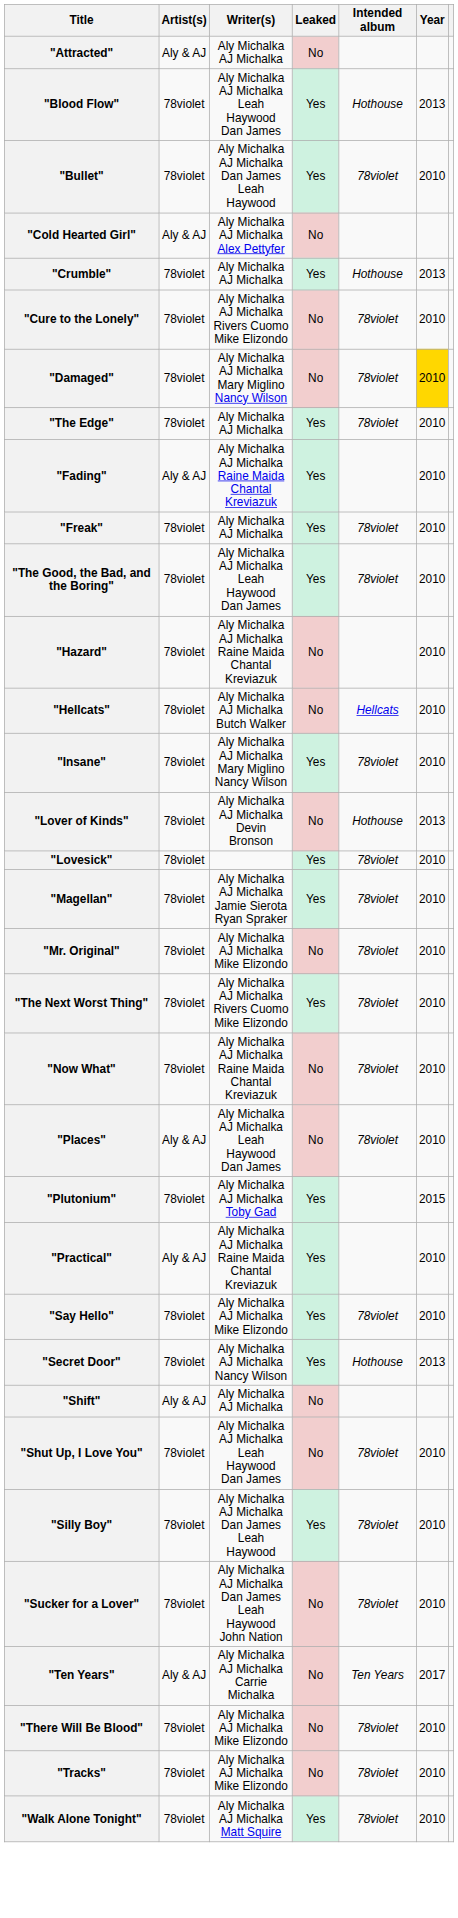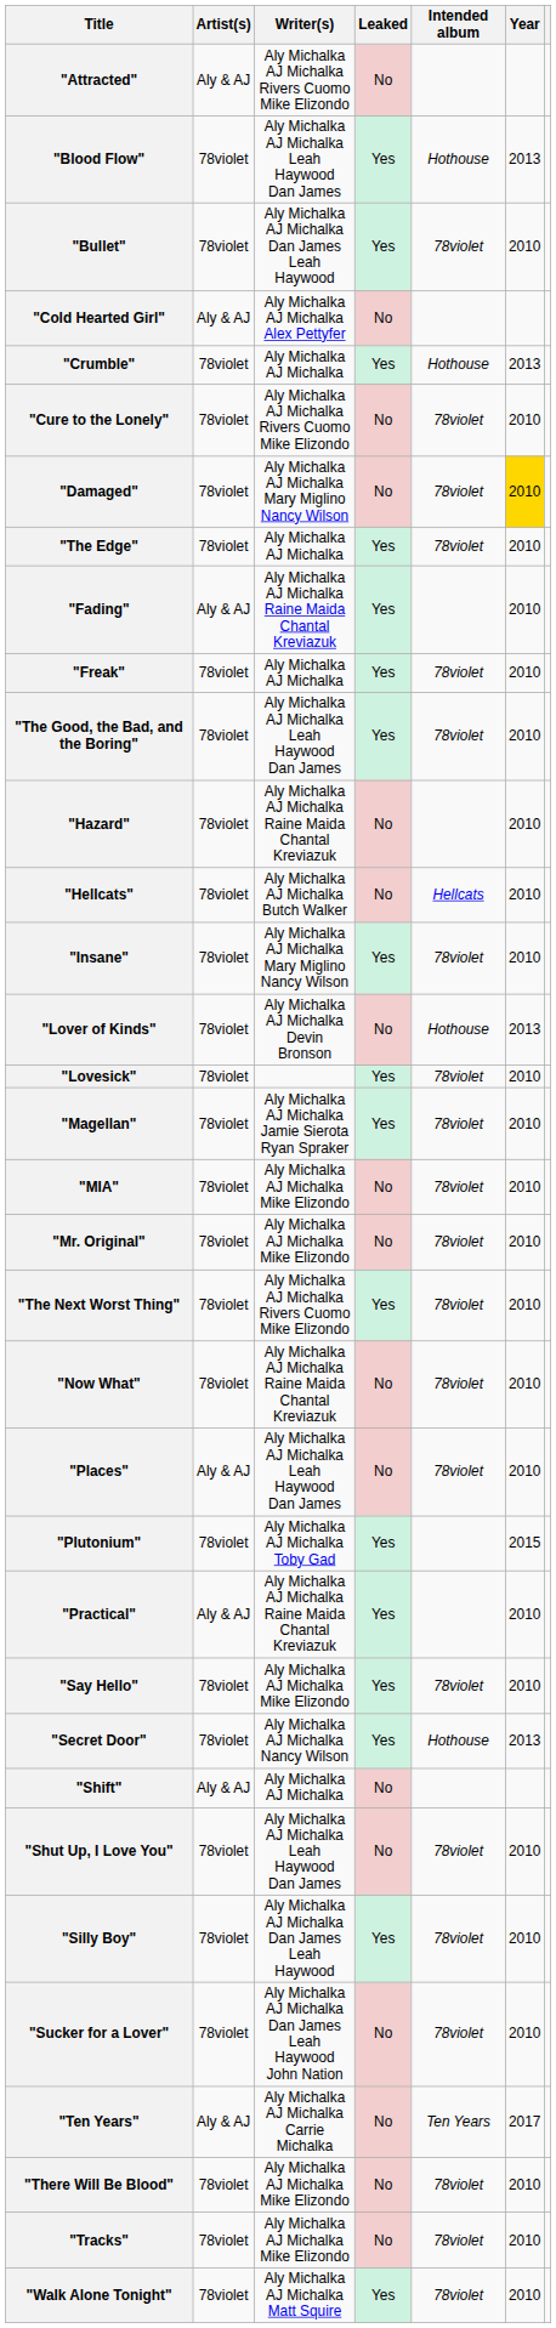"Attracted" | Writer(s): Aly Michalka AJ Michalka -> Aly Michalka AJ Michalka Rivers Cuomo Mike Elizondo
+ row: "MIA" | 78violet | Aly Michalka AJ Michalka Mike Elizondo | No | 78violet | 2010
